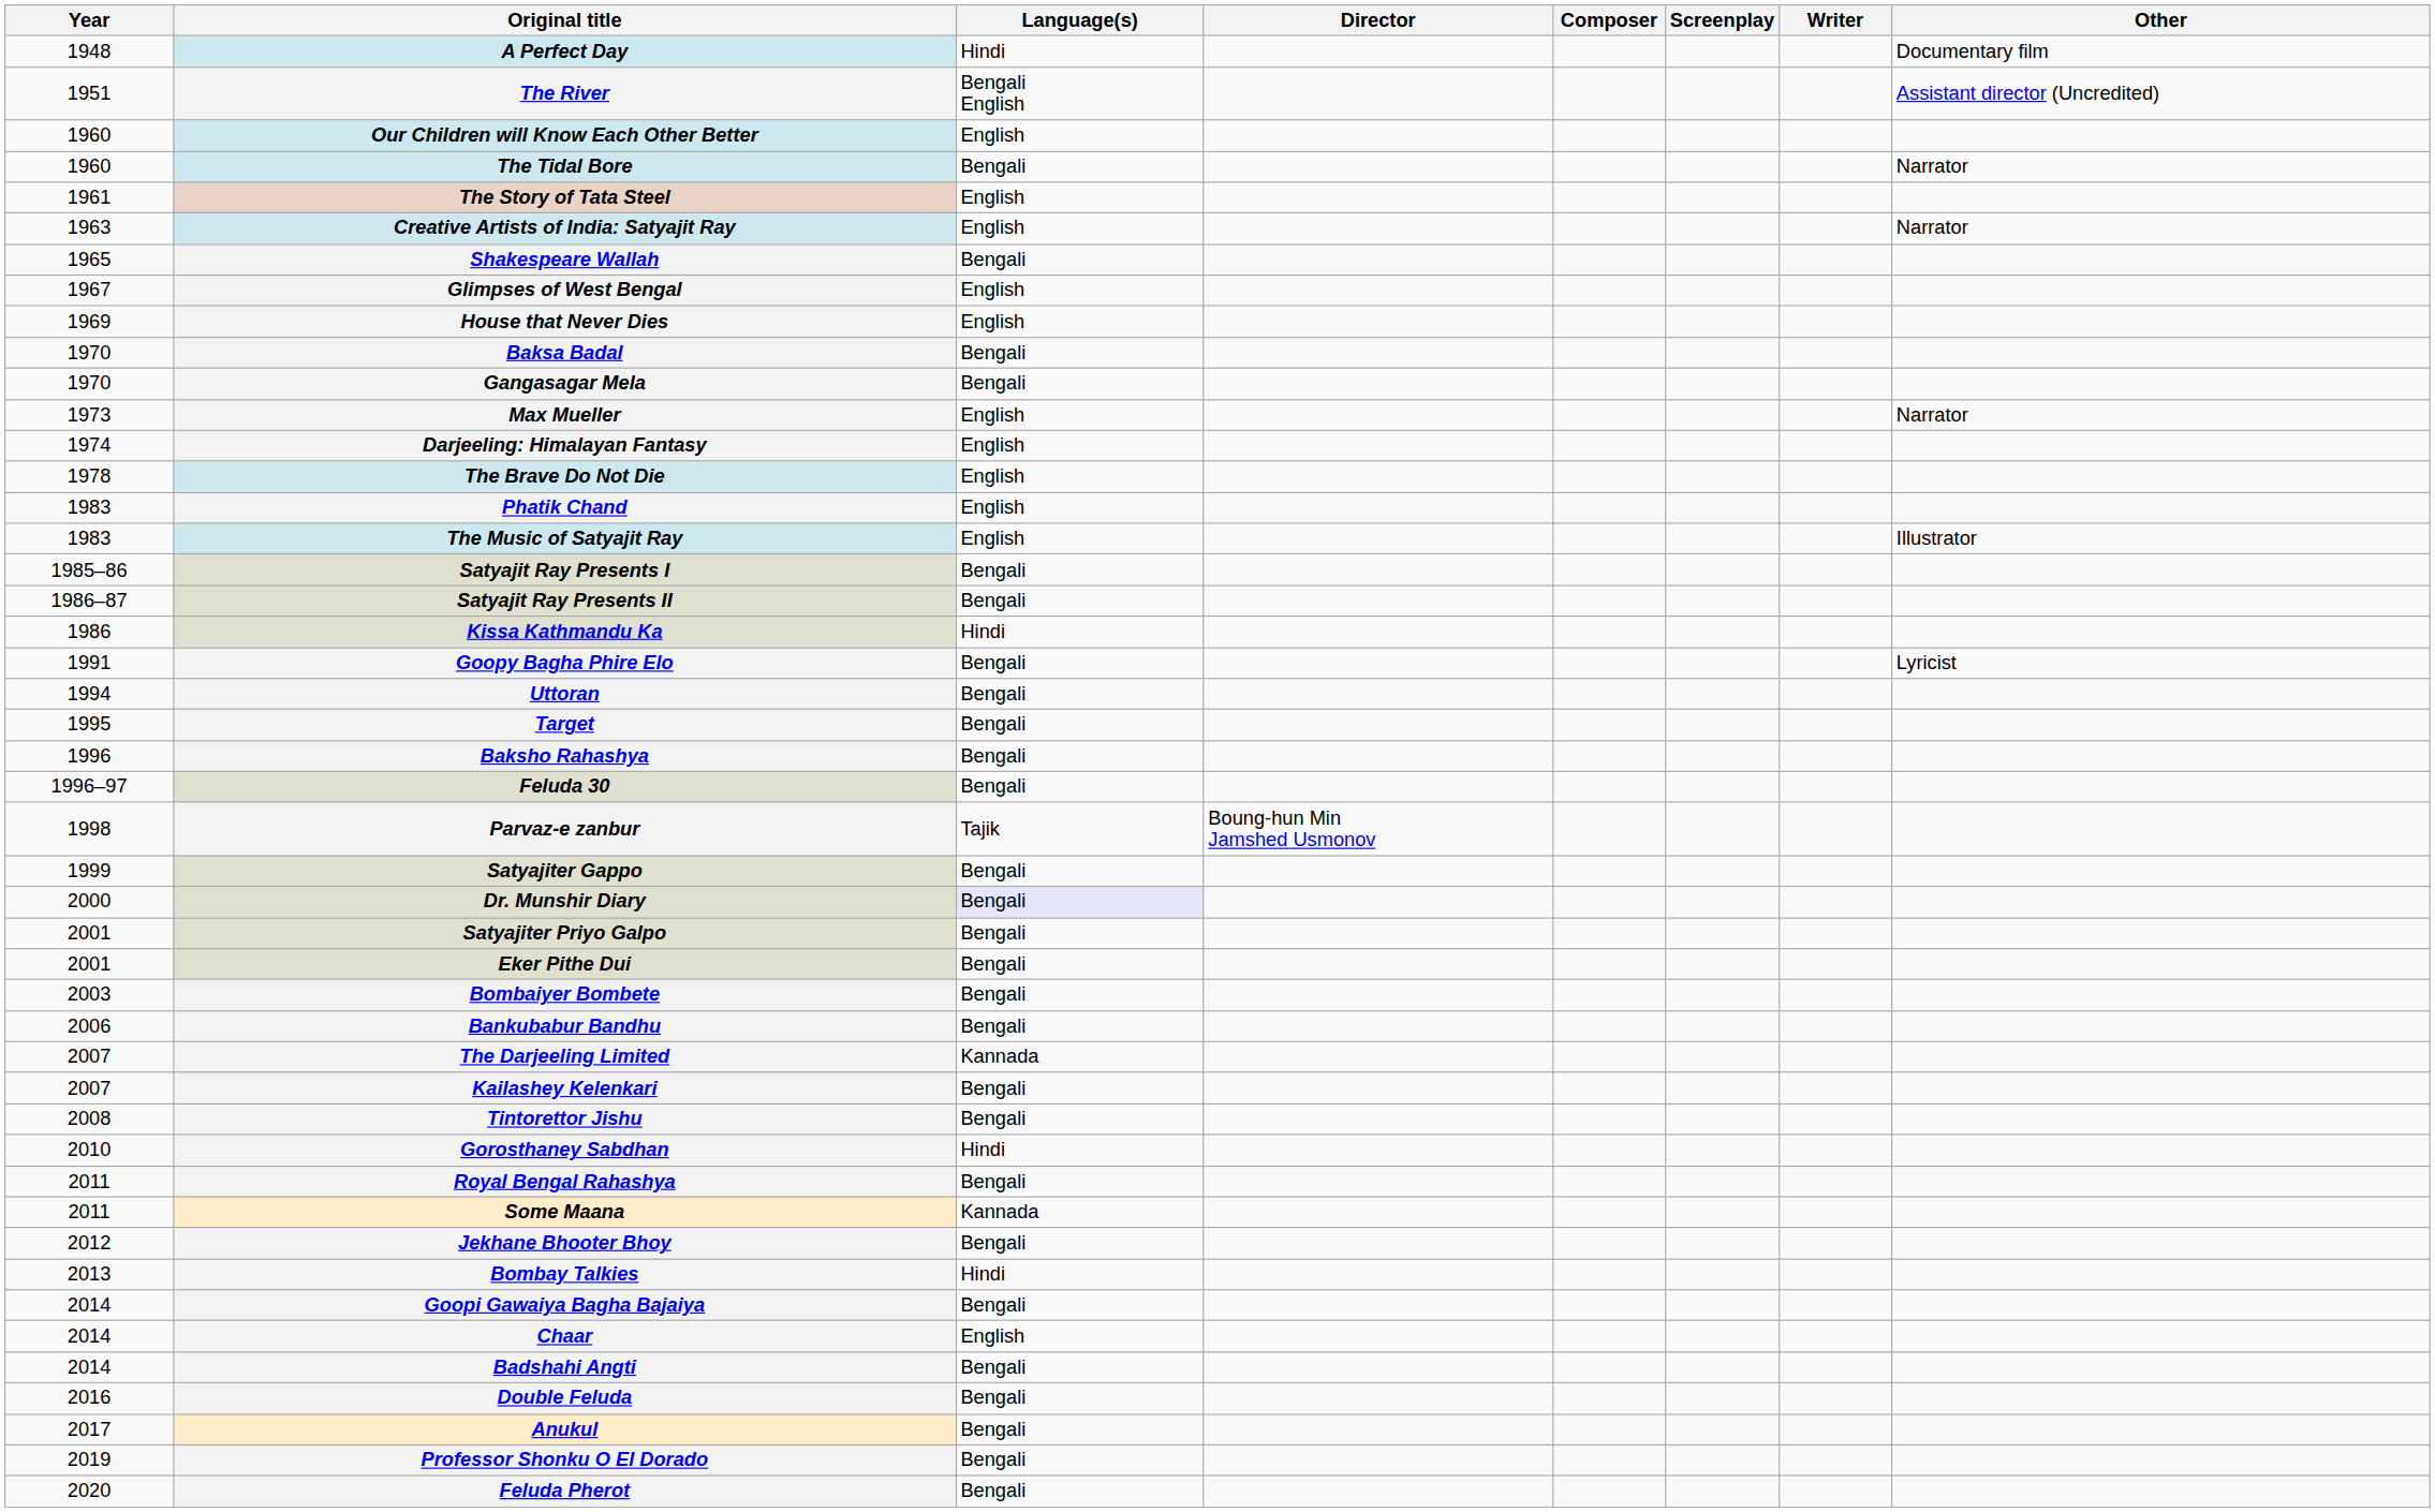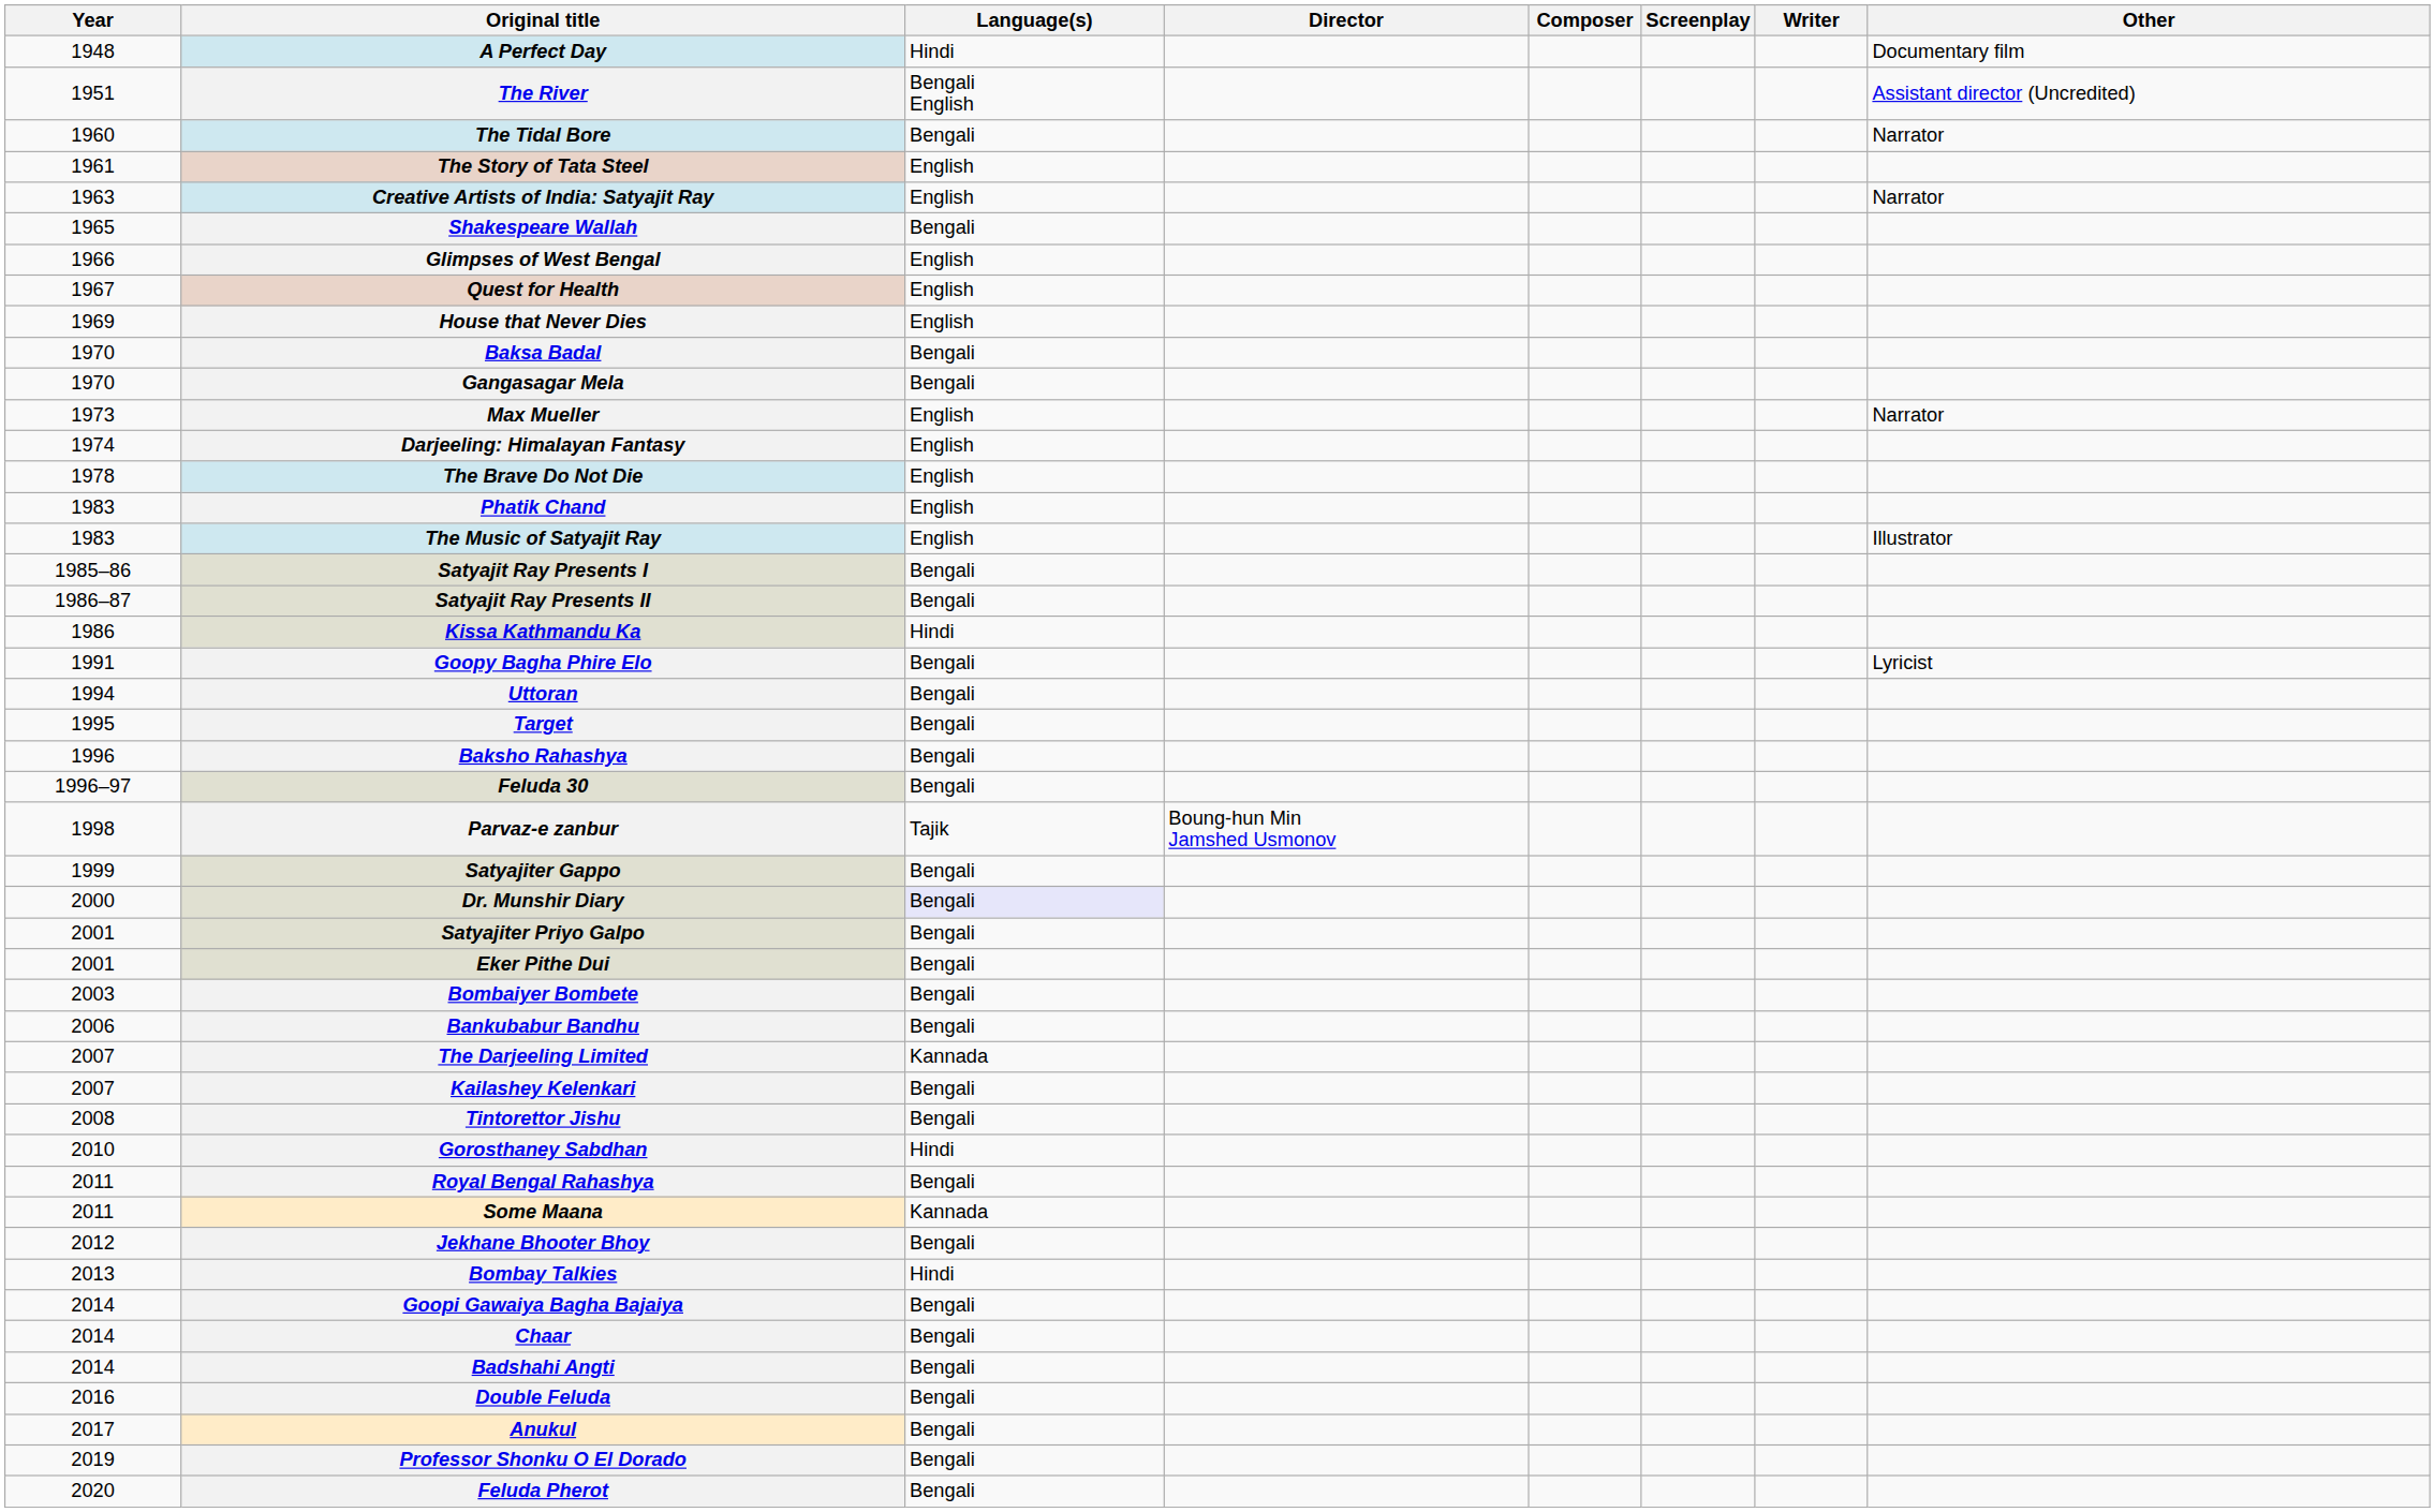- row: 1960 | Our Children will Know Each Other Better | English
Glimpses of West Bengal | Year: 1967 -> 1966
+ row: 1967 | Quest for Health | English
Chaar | Language(s): English -> Bengali
